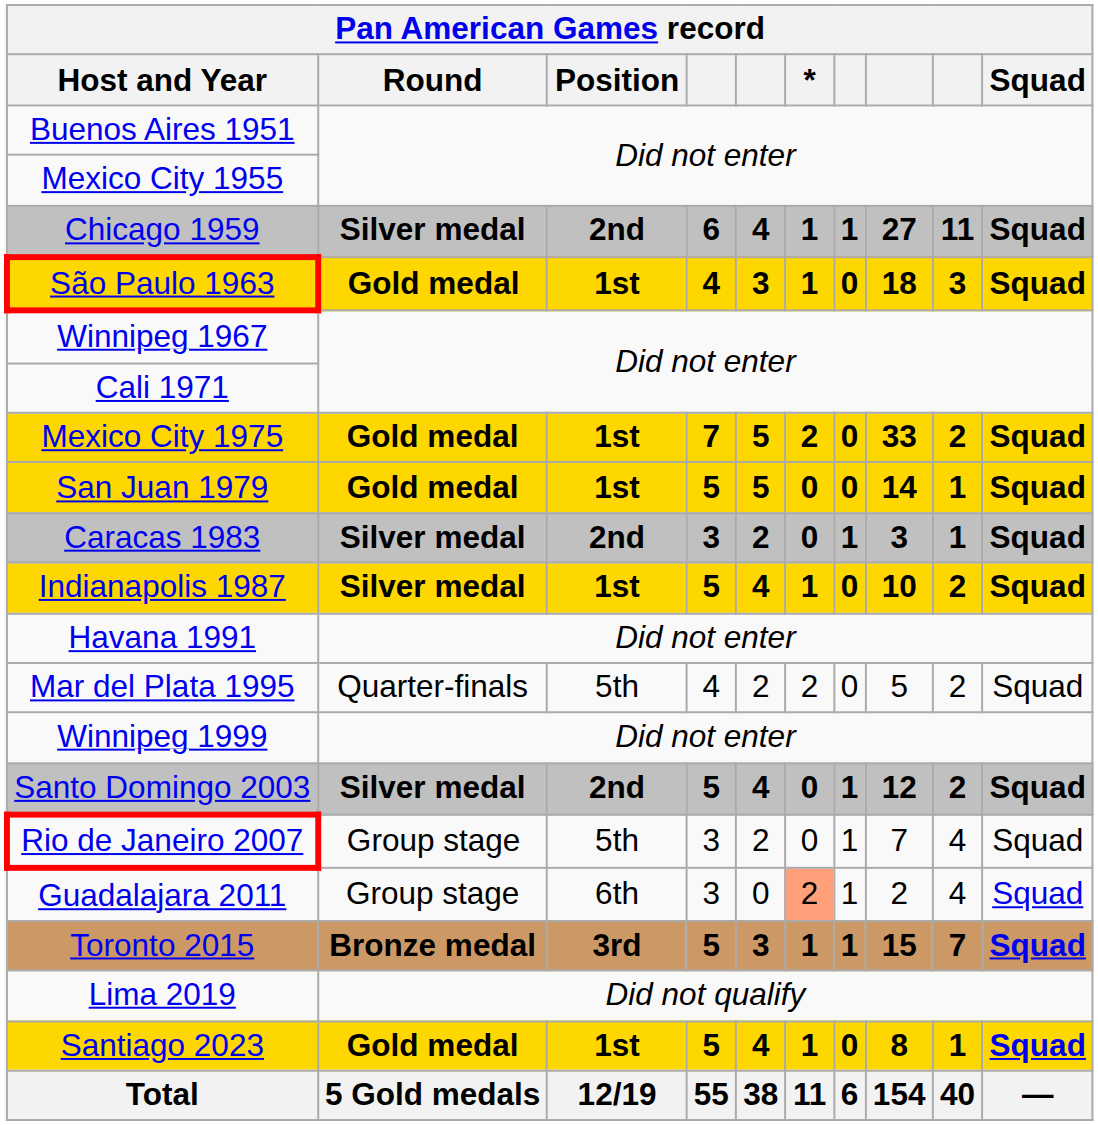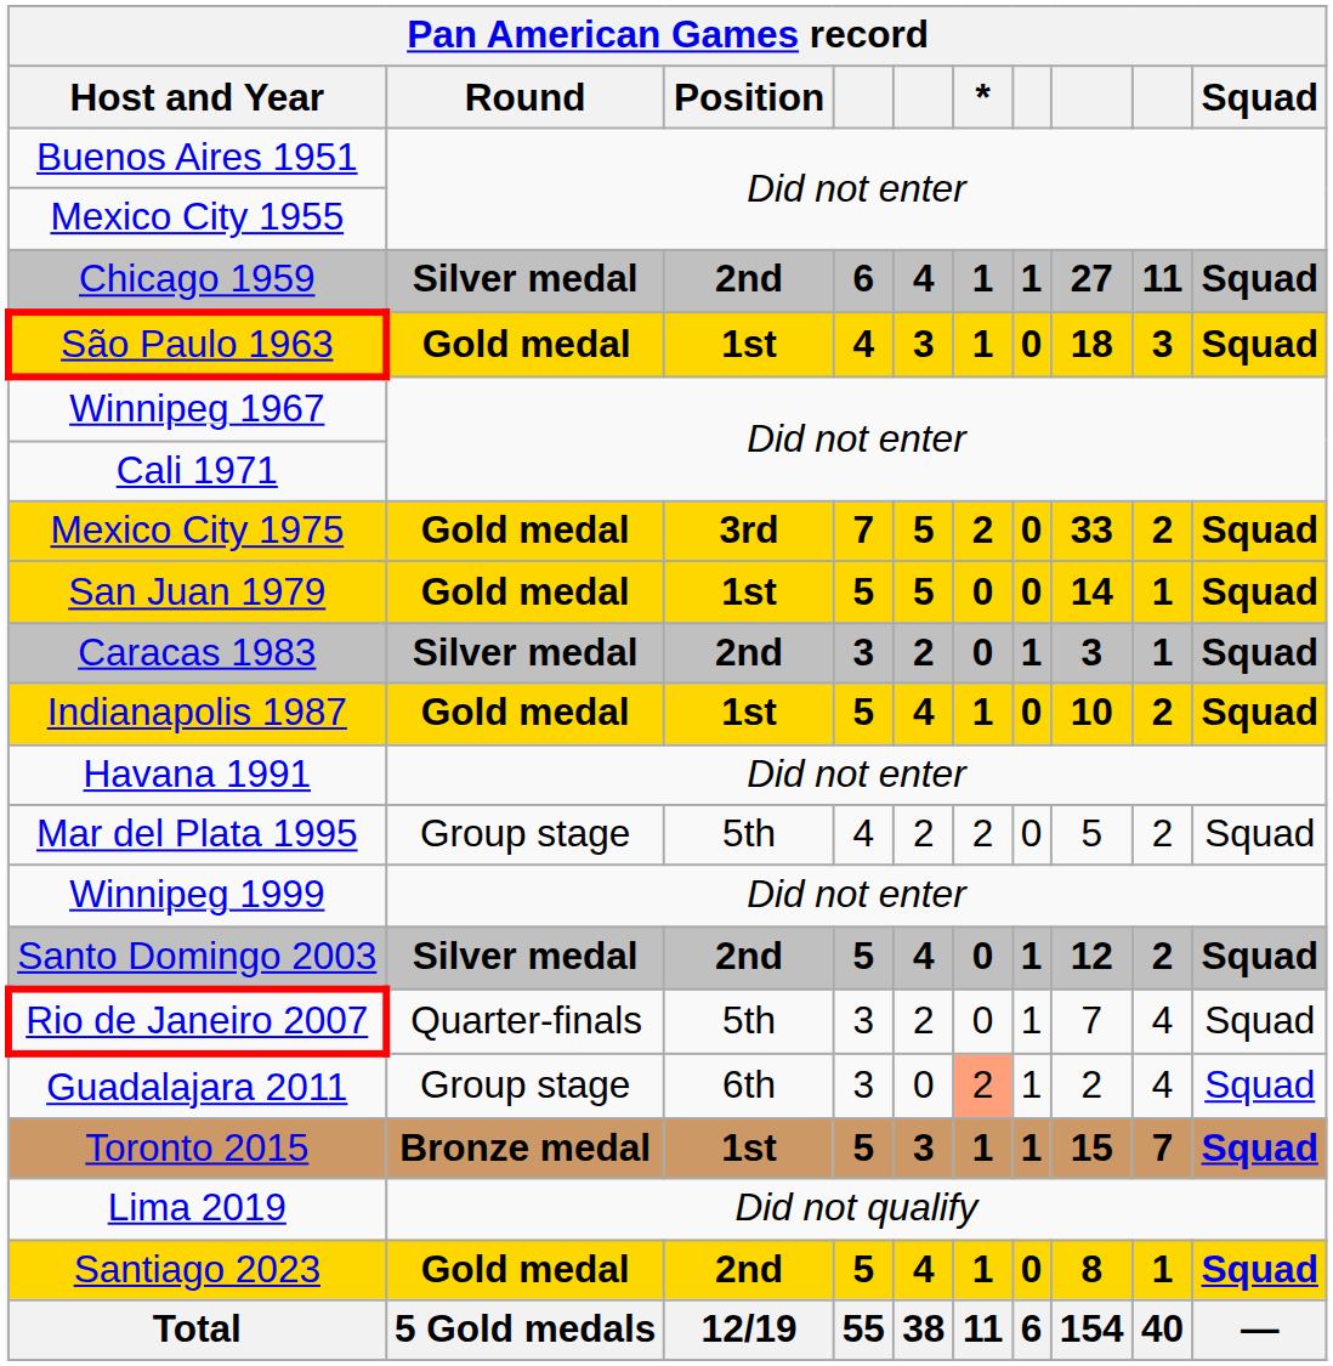Mexico City 1975 | Position: 1st -> 3rd
Indianapolis 1987 | Round: Silver medal -> Gold medal
Mar del Plata 1995 | Round: Quarter-finals -> Group stage
Rio de Janeiro 2007 | Round: Group stage -> Quarter-finals
Toronto 2015 | Position: 3rd -> 1st
Santiago 2023 | Position: 1st -> 2nd
